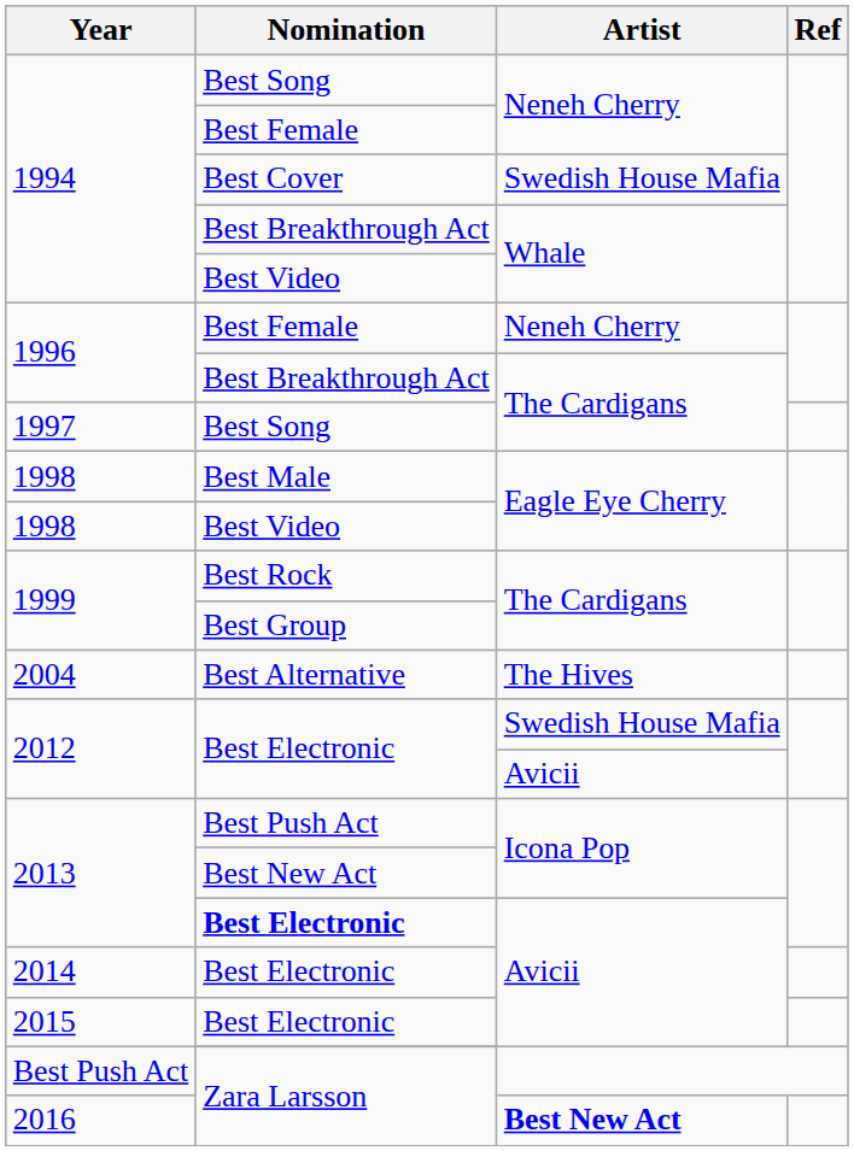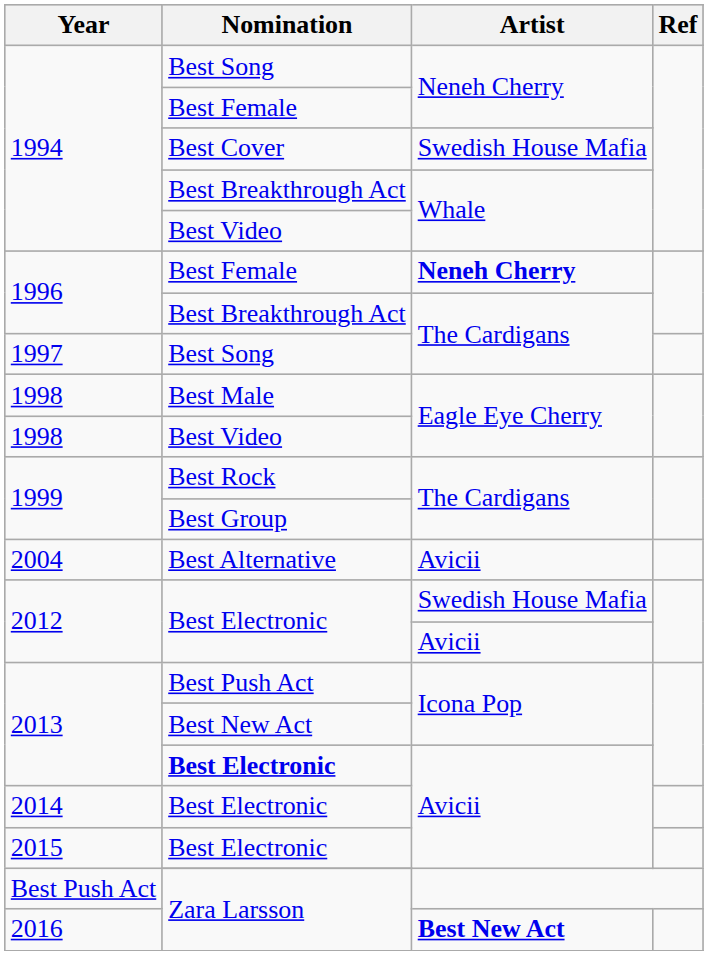1996 / Best Female | Artist: normal -> bold
Best Alternative | Artist: The Hives -> Avicii
